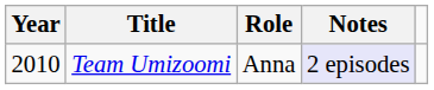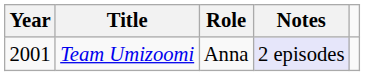Team Umizoomi | Year: 2010 -> 2001
